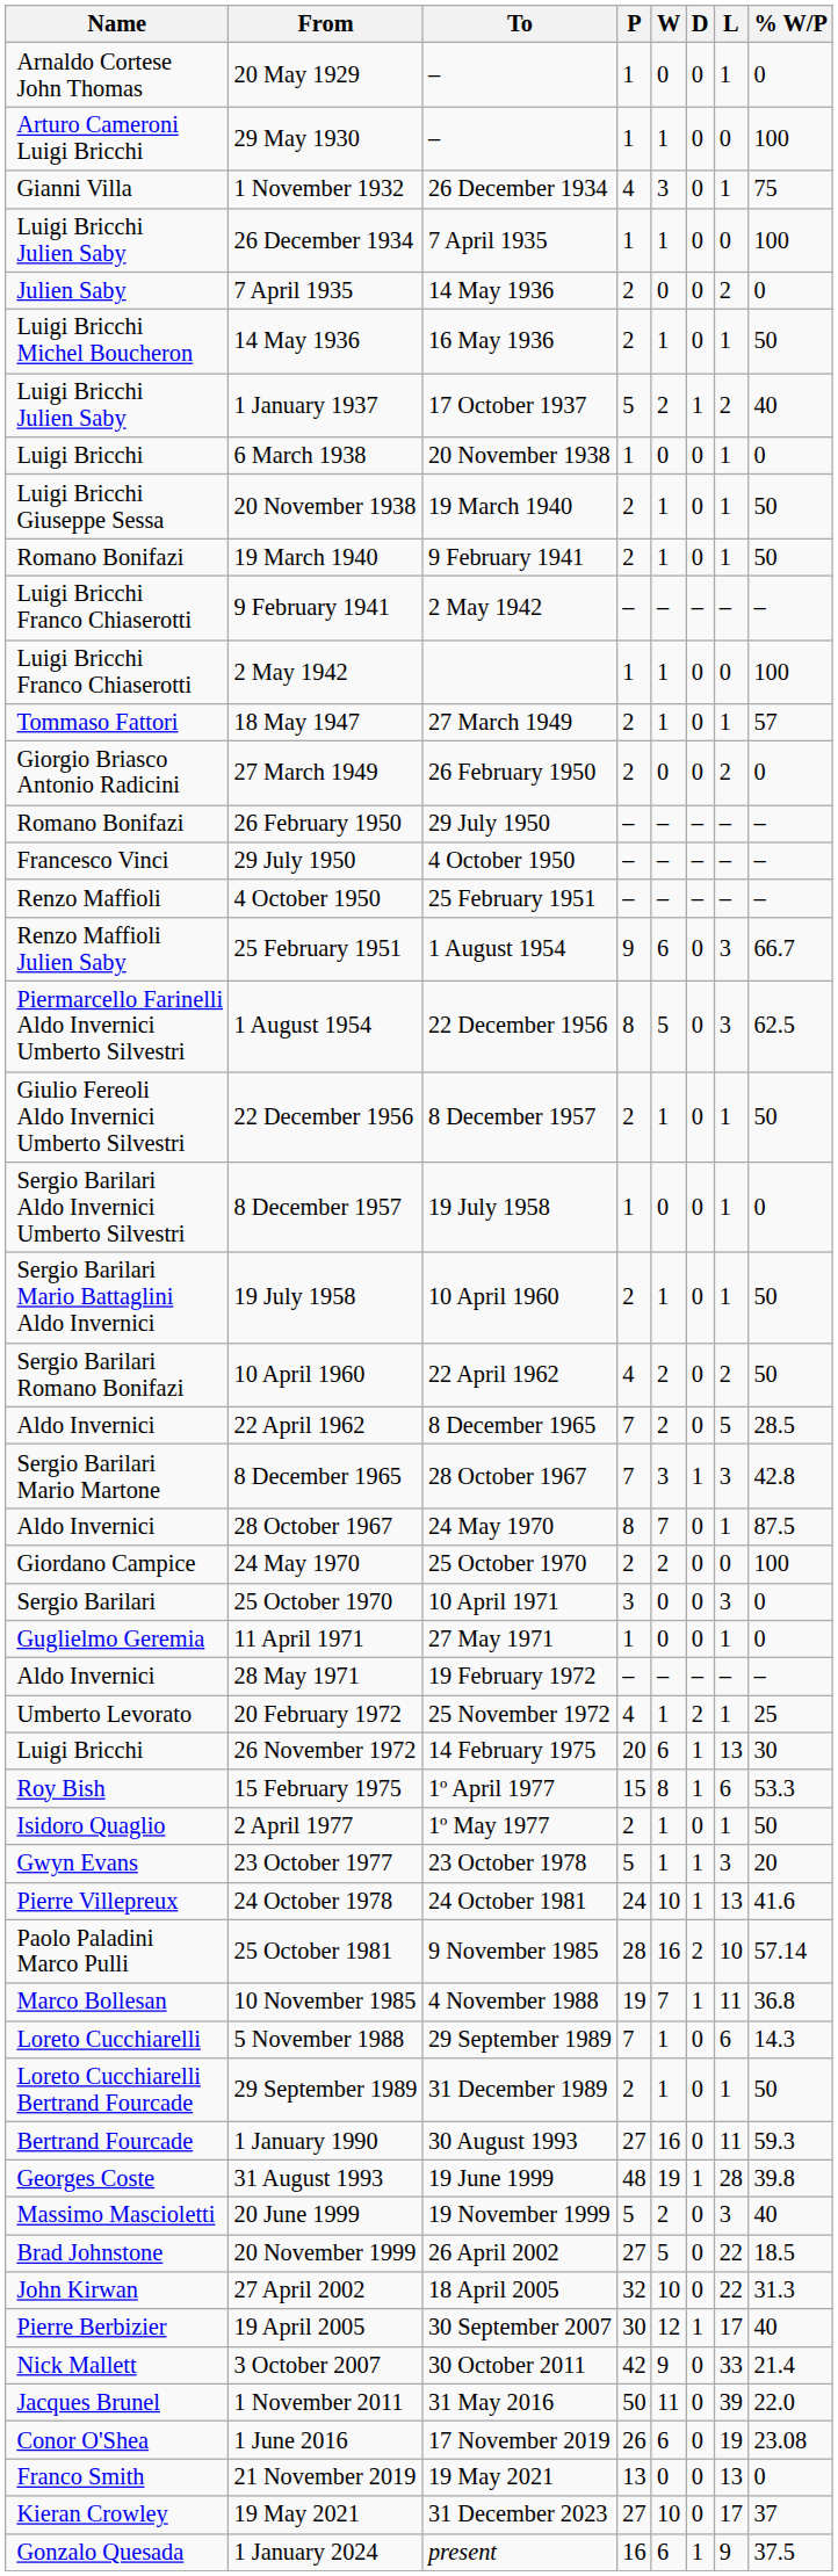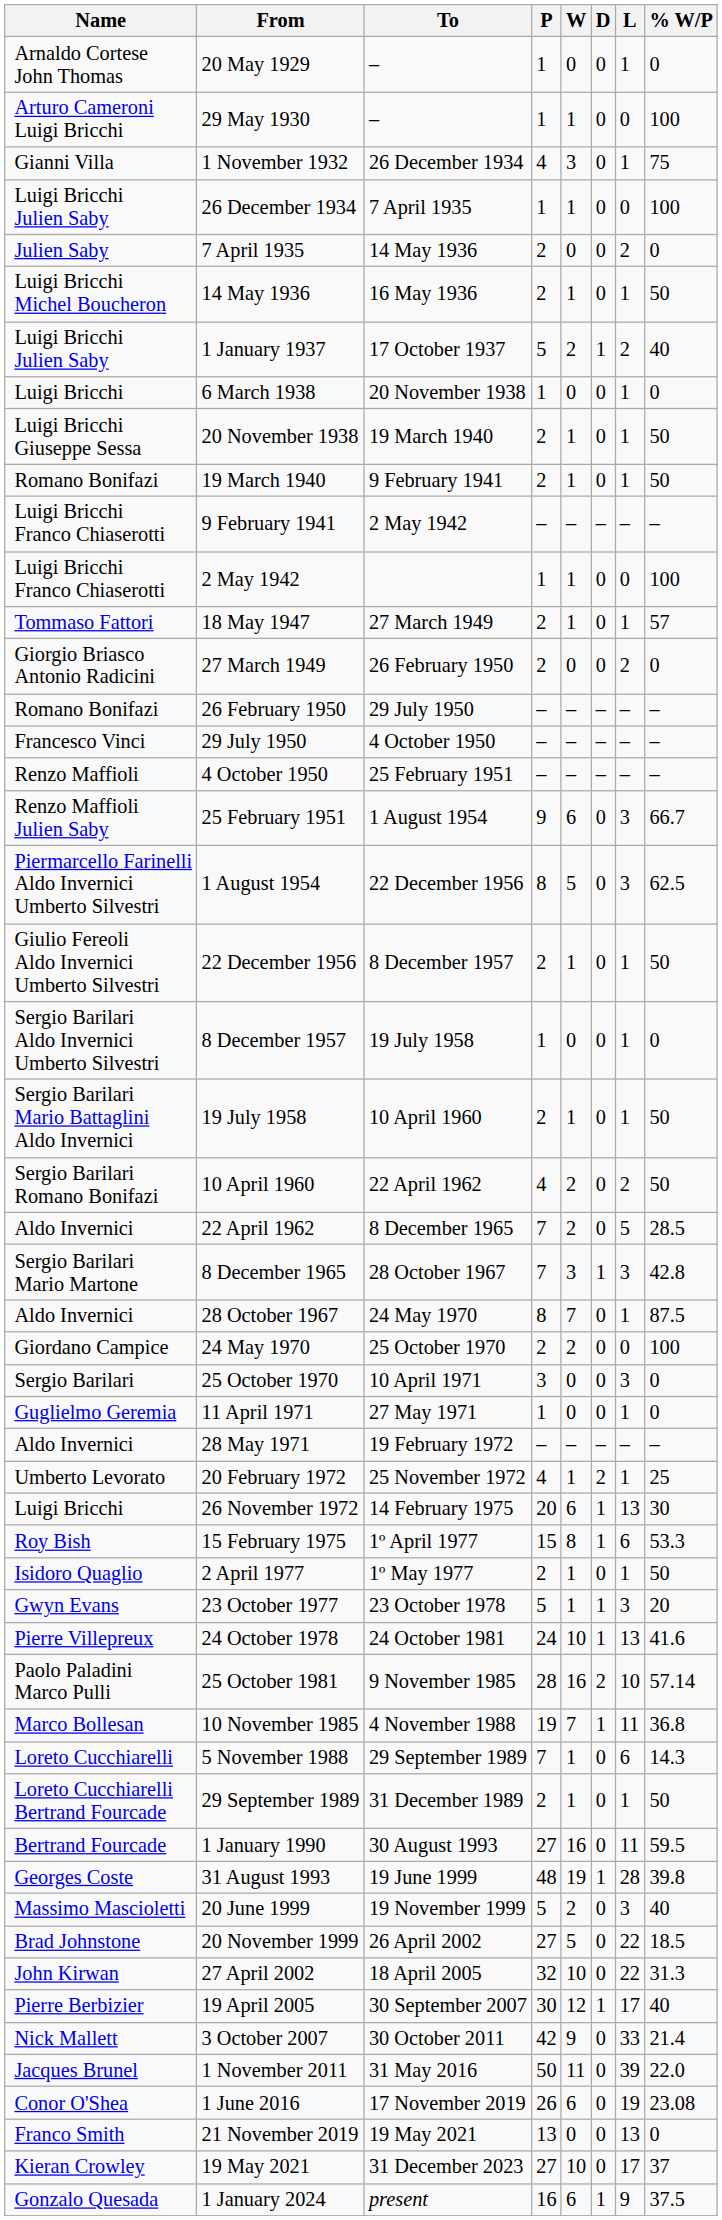1 January 1990 | % W/P: 59.3 -> 59.5
